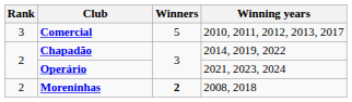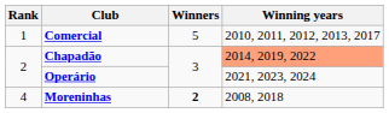Comercial | Rank: 3 -> 1
Chapadão | Winning years: no background -> lightsalmon background
Moreninhas | Rank: 2 -> 4
